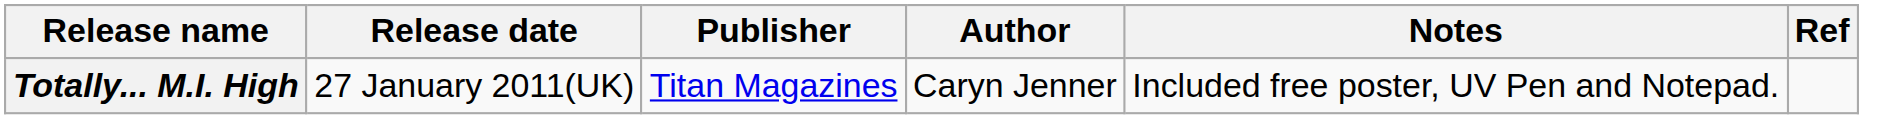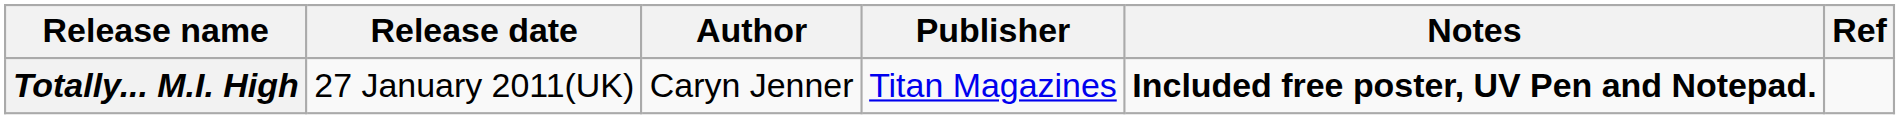columns swapped: Author <-> Publisher
Totally... M.I. High | Notes: normal -> bold
